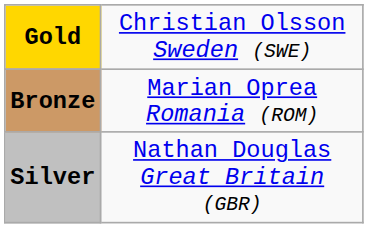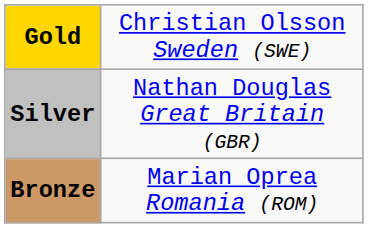rows swapped: Silver <-> Bronze
